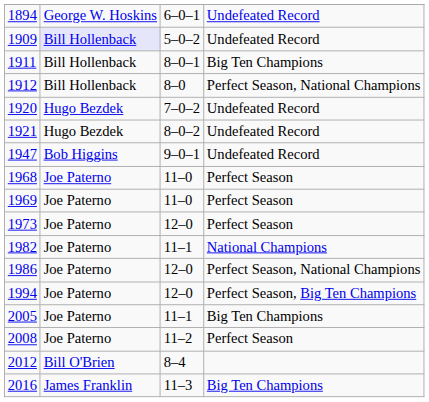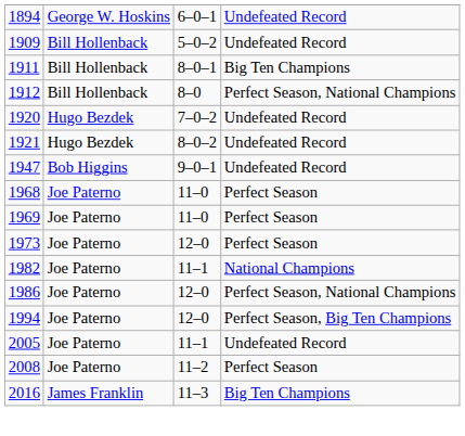1909 | column 2: lavender background -> no background
2005 | column 4: Big Ten Champions -> Undefeated Record
- row: 2012 | Bill O'Brien | 8–4
